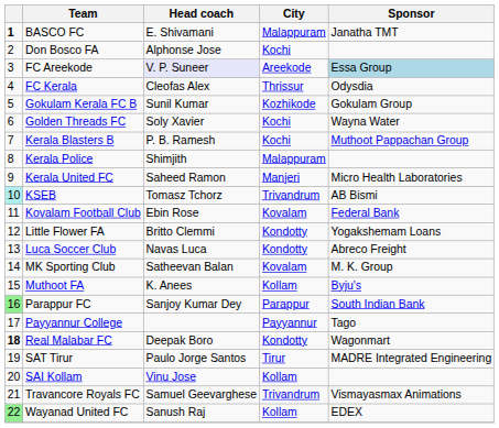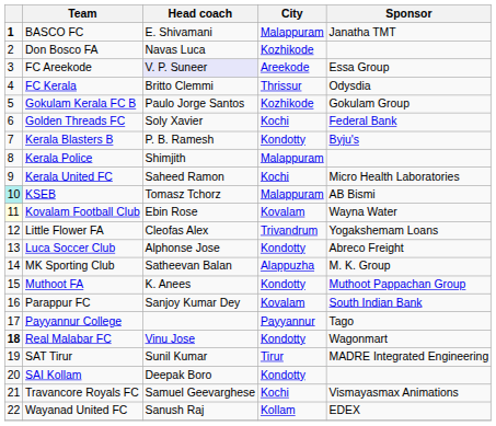Don Bosco FA | Head coach: Alphonse Jose -> Navas Luca
Don Bosco FA | City: Kochi -> Kozhikode
FC Areekode | Sponsor: lightblue background -> no background
FC Kerala | Head coach: Cleofas Alex -> Britto Clemmi
Gokulam Kerala FC B | Head coach: Sunil Kumar -> Paulo Jorge Santos
Golden Threads FC | Sponsor: Wayna Water -> Federal Bank
Kerala Blasters B | City: Kochi -> Kondotty
Kerala Blasters B | Sponsor: Muthoot Pappachan Group -> Byju's
Kerala United FC | City: Manjeri -> Kochi
KSEB | City: Trivandrum -> Malappuram
Kovalam Football Club | column 1: no background -> lightyellow background
Kovalam Football Club | Sponsor: Federal Bank -> Wayna Water
Little Flower FA | Head coach: Britto Clemmi -> Cleofas Alex
Little Flower FA | City: Kondotty -> Trivandrum
Luca Soccer Club | Head coach: Navas Luca -> Alphonse Jose
MK Sporting Club | City: Kovalam -> Alappuzha
Muthoot FA | City: Kollam -> Kondotty
Muthoot FA | Sponsor: Byju's -> Muthoot Pappachan Group
Parappur FC | column 1: lightgreen background -> no background
Parappur FC | City: Parappur -> Kovalam
Real Malabar FC | Head coach: Deepak Boro -> Vinu Jose
SAT Tirur | Head coach: Paulo Jorge Santos -> Sunil Kumar
SAI Kollam | Head coach: Vinu Jose -> Deepak Boro
SAI Kollam | City: Kollam -> Kondotty
Travancore Royals FC | City: Trivandrum -> Kochi
Wayanad United FC | column 1: lightgreen background -> no background
